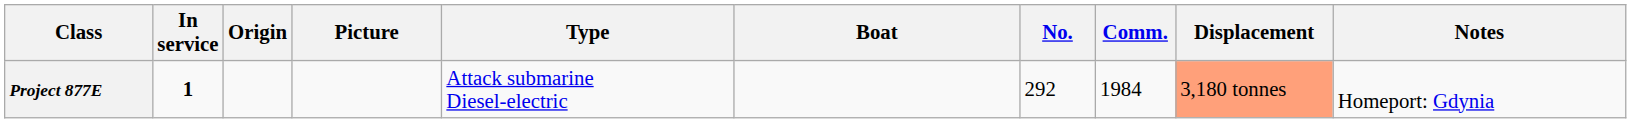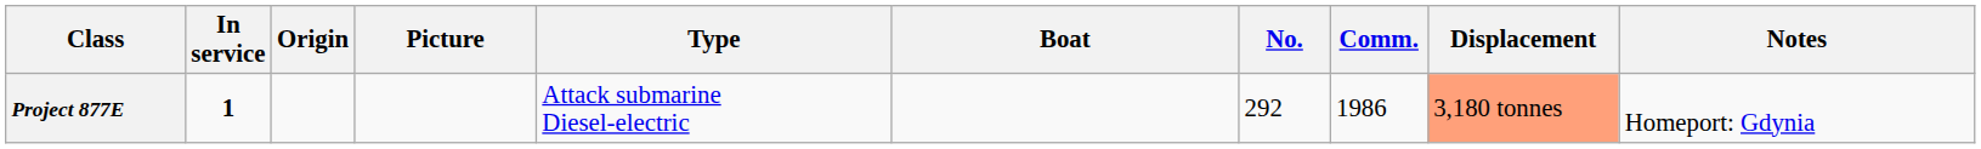Project 877E | Comm.: 1984 -> 1986
